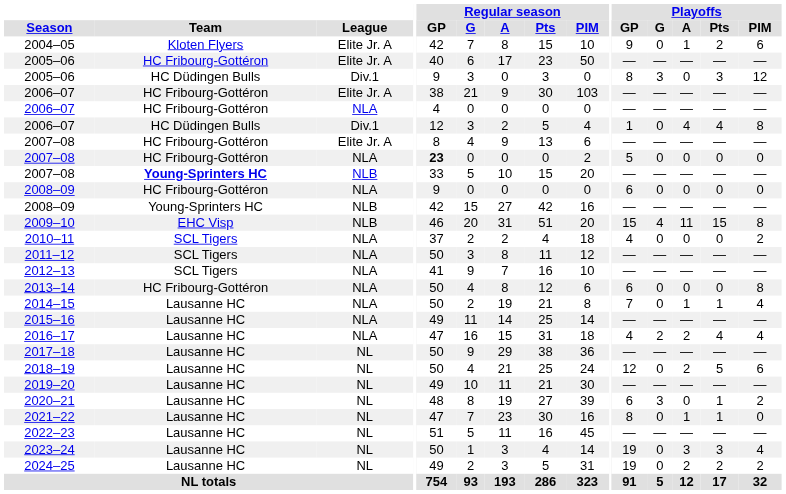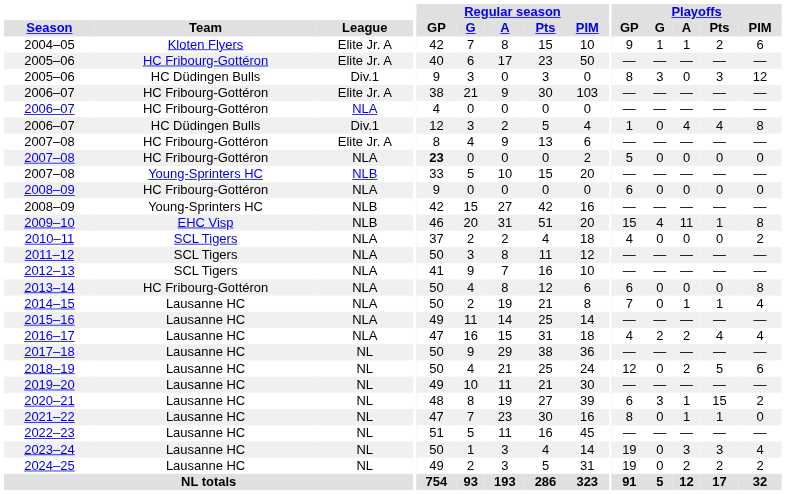2004–05 | Playoffs / G: 0 -> 1
2007–08 / NLB | Team: bold -> normal
2009–10 | Playoffs / Pts: 15 -> 1
2020–21 | Playoffs / A: 0 -> 1
2020–21 | Playoffs / Pts: 1 -> 15
